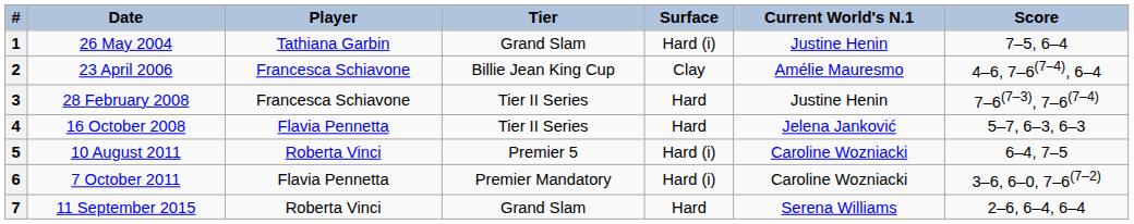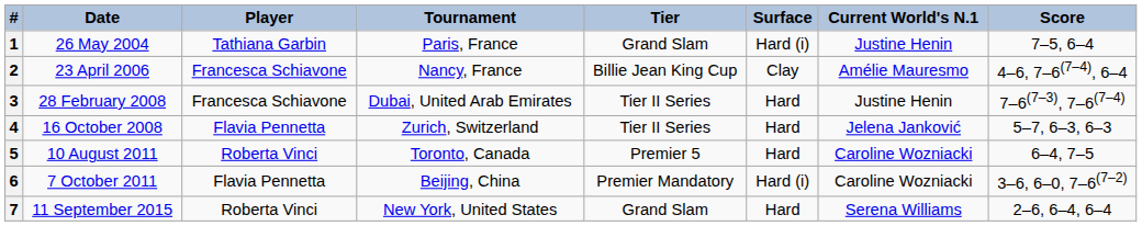+ column: Tournament | Paris, France | Nancy, France | Dubai, United Arab Emirates | Zurich, Switzerland | Toronto, Canada | Beijing, China | New York, United States
5 | Surface: Hard (i) -> Hard
